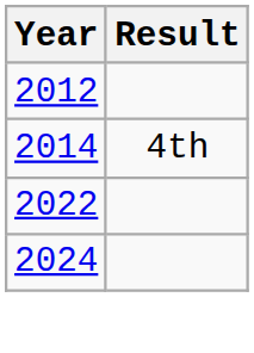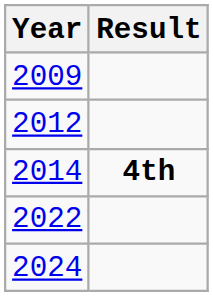+ row: 2009
2014 | Result: normal -> bold
